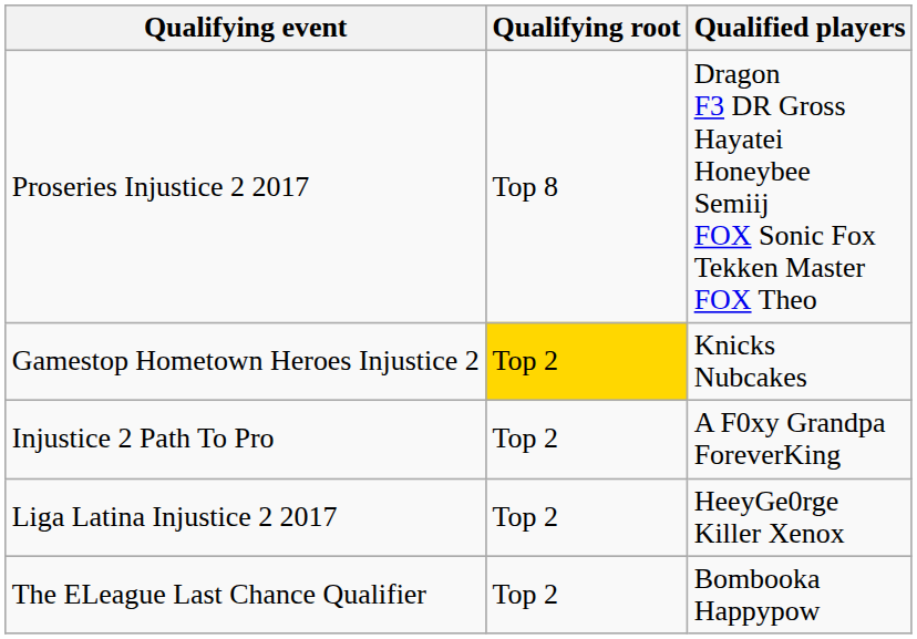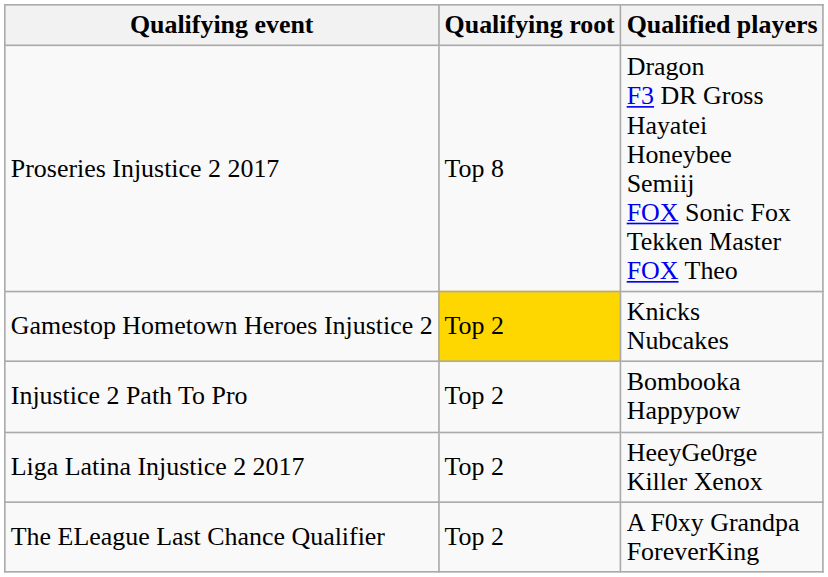Injustice 2 Path To Pro | Qualified players: A F0xy Grandpa ForeverKing -> Bombooka Happypow
The ELeague Last Chance Qualifier | Qualified players: Bombooka Happypow -> A F0xy Grandpa ForeverKing
